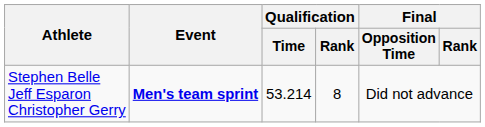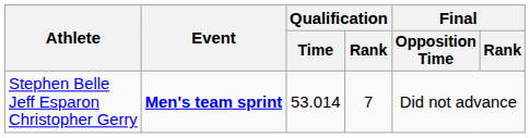Stephen Belle Jeff Esparon Christopher Gerry | Qualification / Time: 53.214 -> 53.014
Stephen Belle Jeff Esparon Christopher Gerry | Qualification / Rank: 8 -> 7
